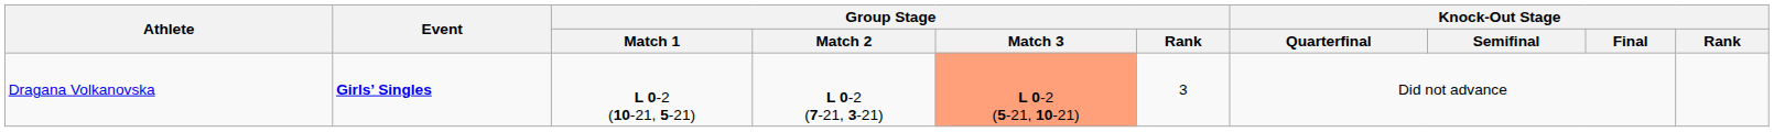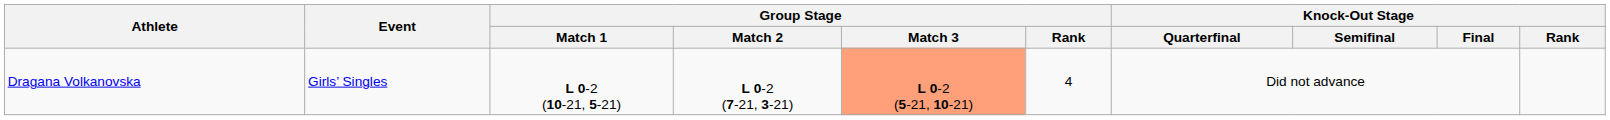Dragana Volkanovska | Event: bold -> normal
Dragana Volkanovska | Group Stage / Rank: 3 -> 4
